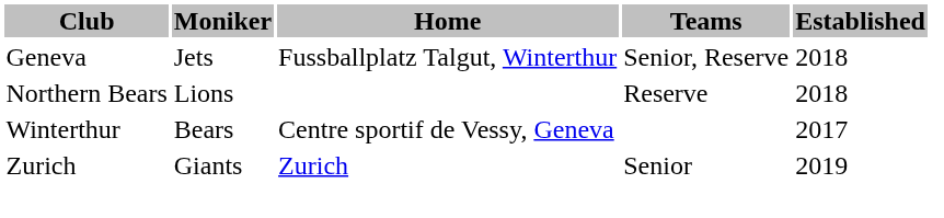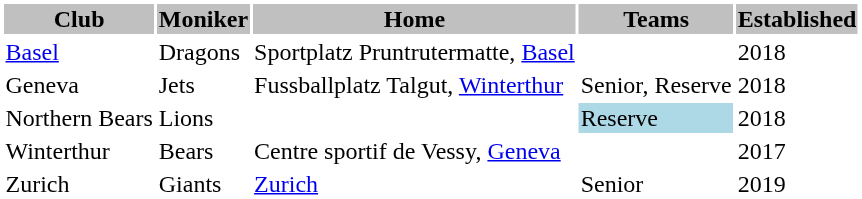+ row: Basel | Dragons | Sportplatz Pruntrutermatte, Basel | 2018
Northern Bears | Teams: no background -> lightblue background
